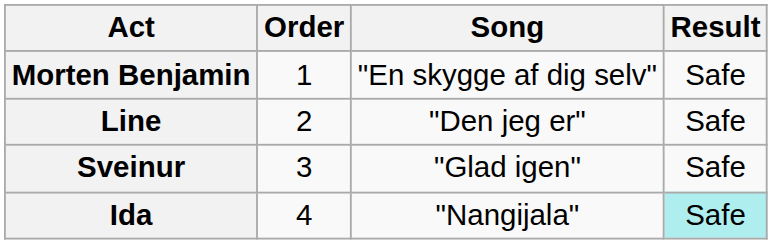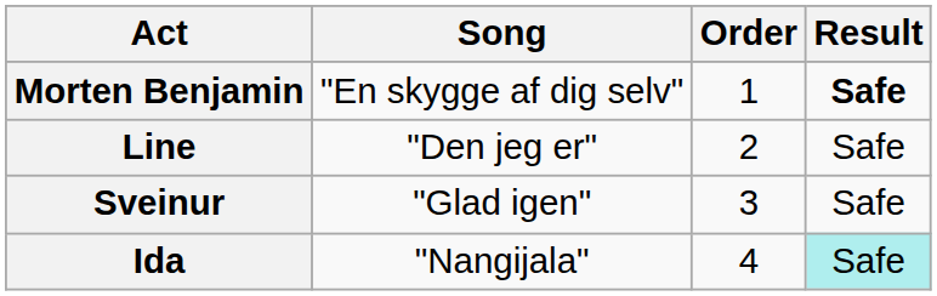columns swapped: Order <-> Song
Morten Benjamin | Result: normal -> bold
